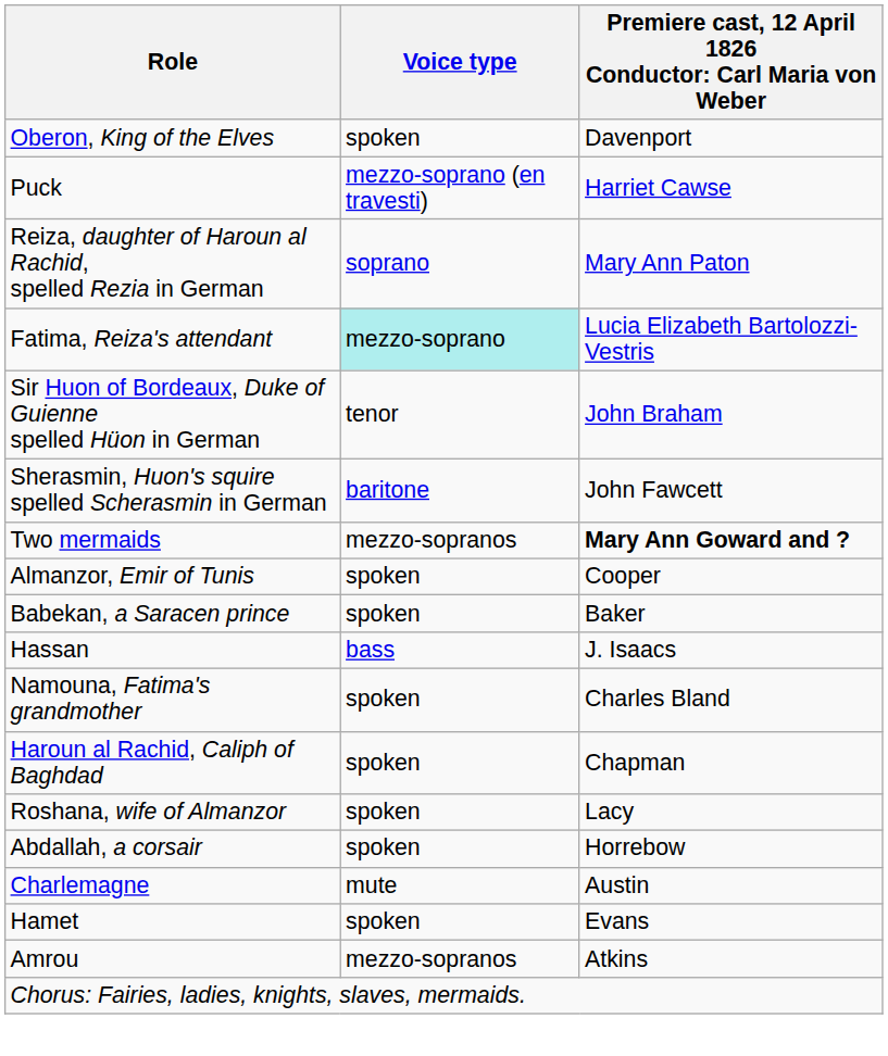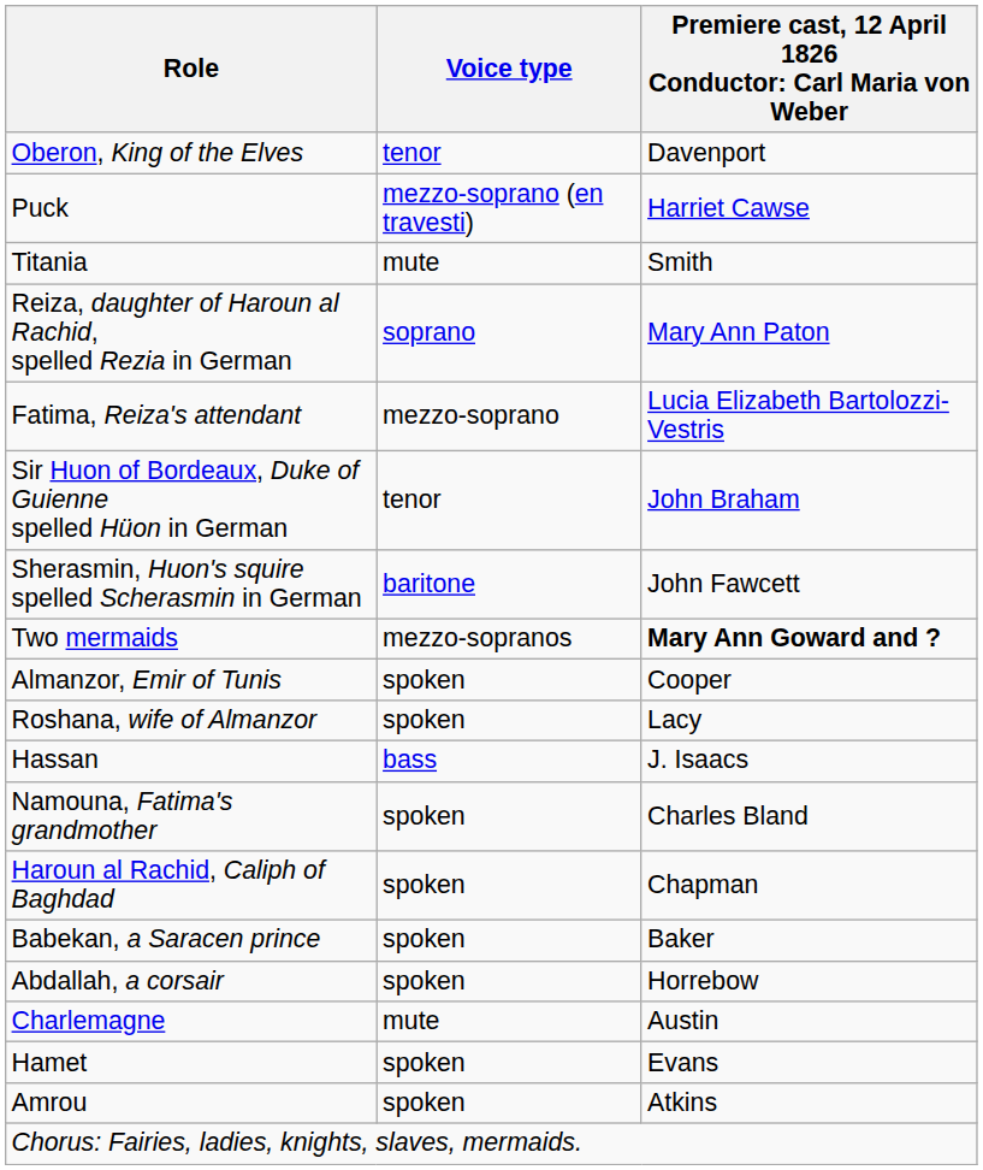Oberon, King of the Elves | Voice type: spoken -> tenor
+ row: Titania | mute | Smith
Fatima, Reiza's attendant | Voice type: paleturquoise background -> no background
rows swapped: Roshana, wife of Almanzor <-> Babekan, a Saracen prince
Amrou | Voice type: mezzo-sopranos -> spoken
